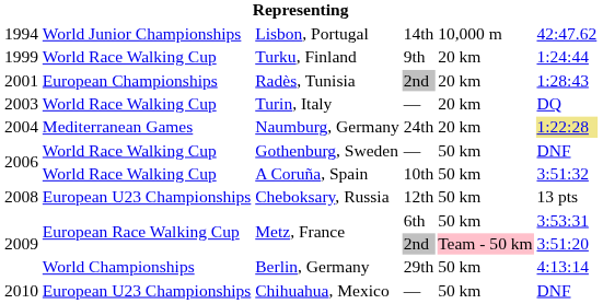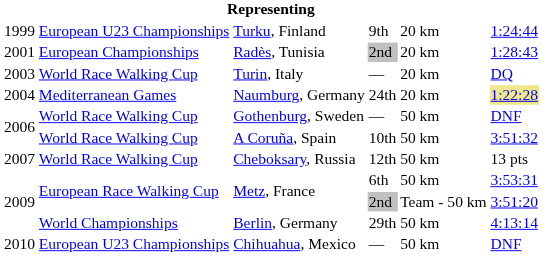- row: 1994 | World Junior Championships | Lisbon, Portugal | 14th | 10,000 m | 42:47.62
Turku, Finland | column 2: World Race Walking Cup -> European U23 Championships
Cheboksary, Russia | column 1: 2008 -> 2007
Cheboksary, Russia | column 2: European U23 Championships -> World Race Walking Cup
Metz, France / 2nd | column 5: pink background -> no background
